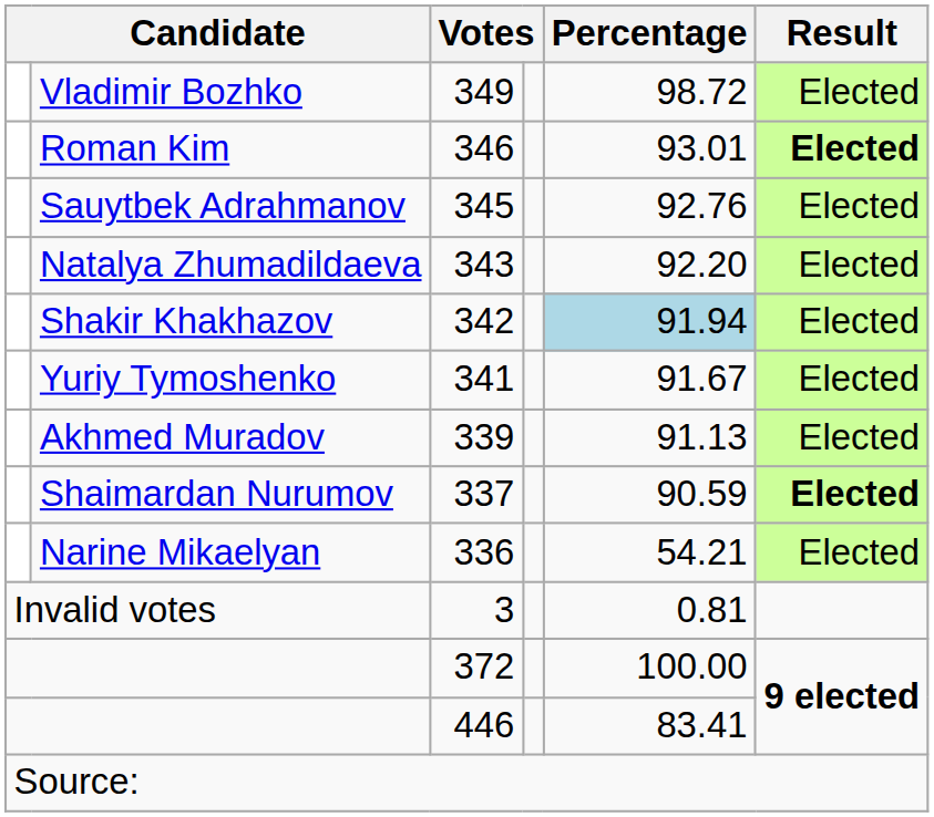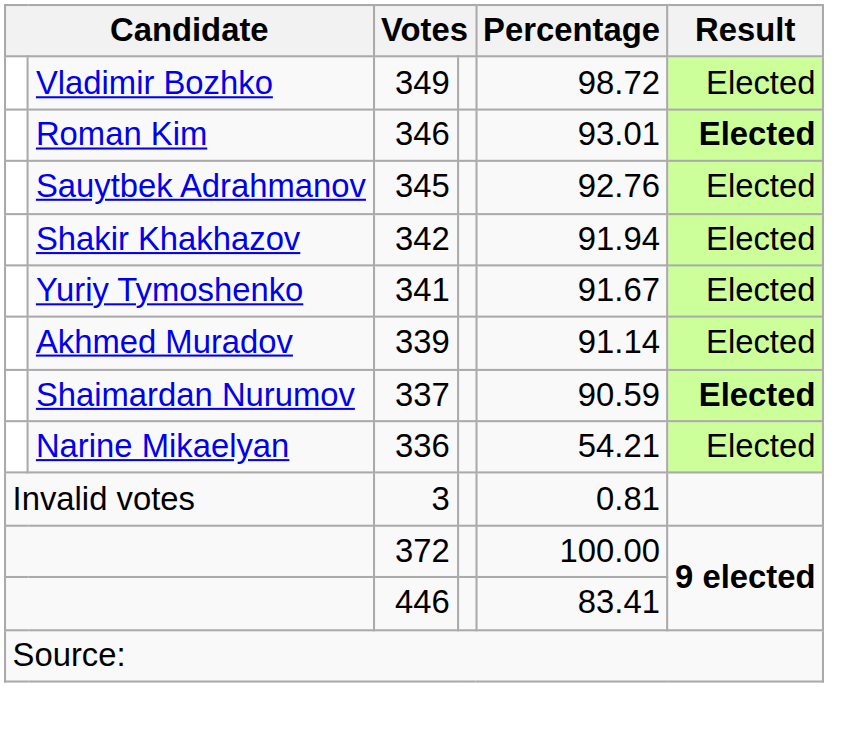- row: Natalya Zhumadildaeva | 343 | 92.20 | Elected
Shakir Khakhazov | Percentage: lightblue background -> no background
Akhmed Muradov | Percentage: 91.13 -> 91.14
